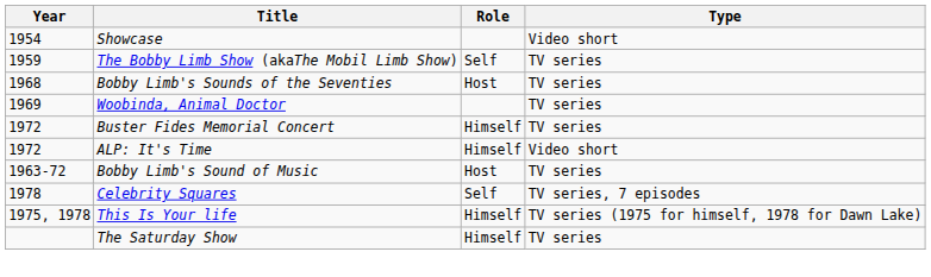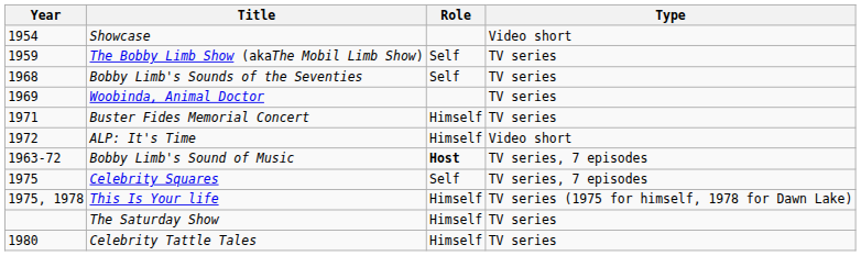Bobby Limb's Sounds of the Seventies | Role: Host -> Self
Buster Fides Memorial Concert | Year: 1972 -> 1971
Bobby Limb's Sound of Music | Role: normal -> bold
Bobby Limb's Sound of Music | Type: TV series -> TV series, 7 episodes
Celebrity Squares | Year: 1978 -> 1975
+ row: 1980 | Celebrity Tattle Tales | Himself | TV series
